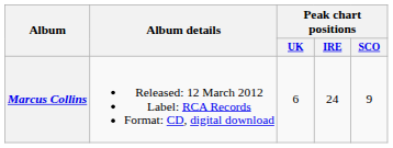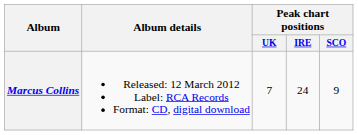Marcus Collins | Peak chart positions / UK: 6 -> 7
